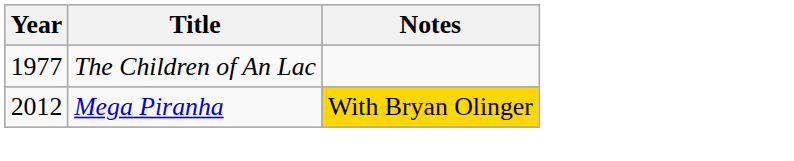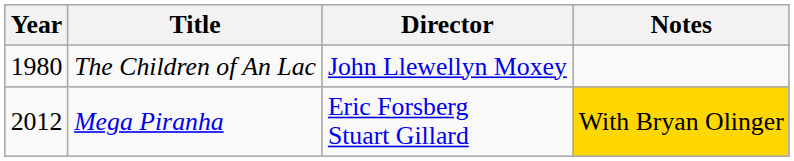+ column: Director | John Llewellyn Moxey | Eric Forsberg Stuart Gillard
The Children of An Lac | Year: 1977 -> 1980
